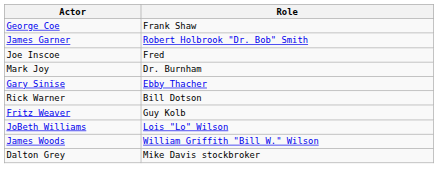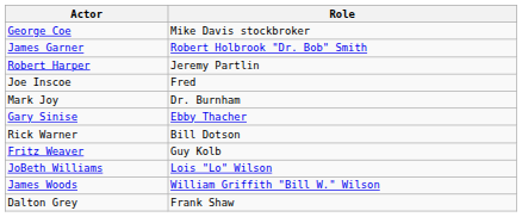George Coe | Role: Frank Shaw -> Mike Davis stockbroker
+ row: Robert Harper | Jeremy Partlin
Dalton Grey | Role: Mike Davis stockbroker -> Frank Shaw
